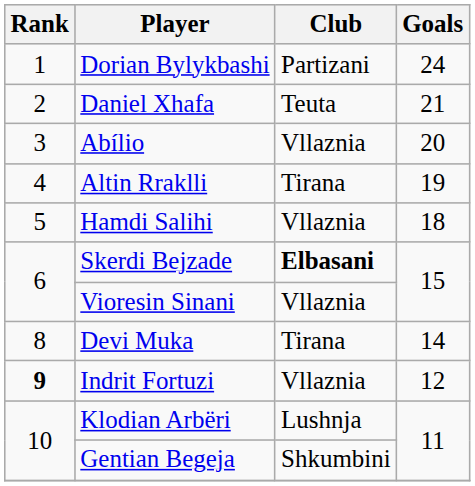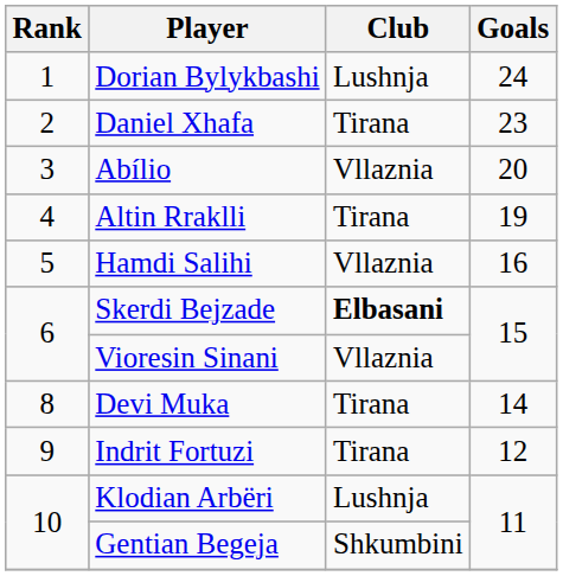Dorian Bylykbashi | Club: Partizani -> Lushnja
Daniel Xhafa | Club: Teuta -> Tirana
Daniel Xhafa | Goals: 21 -> 23
Hamdi Salihi | Goals: 18 -> 16
Indrit Fortuzi | Rank: bold -> normal
Indrit Fortuzi | Club: Vllaznia -> Tirana
